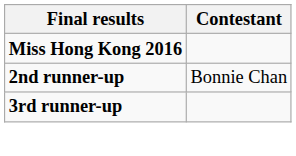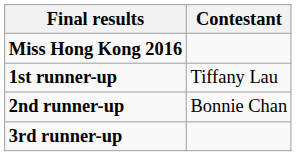+ row: 1st runner-up | Tiffany Lau
